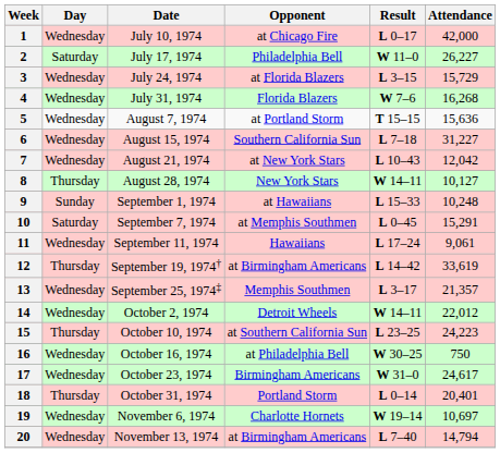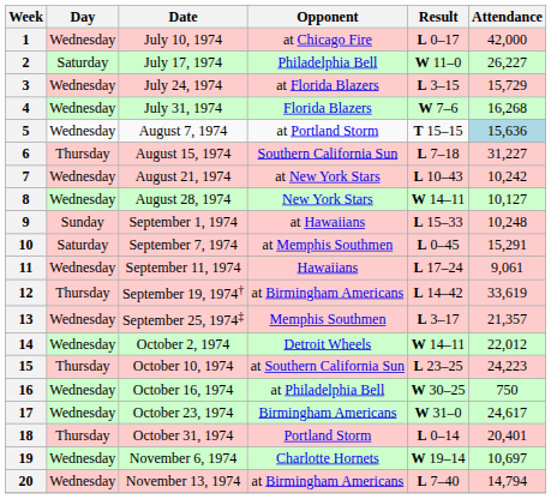5 | Attendance: no background -> lightblue background
6 | Day: Wednesday -> Thursday
7 | Attendance: 12,042 -> 10,242
8 | Day: Thursday -> Wednesday
